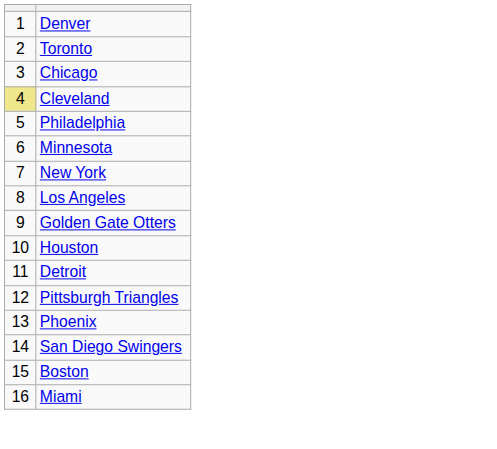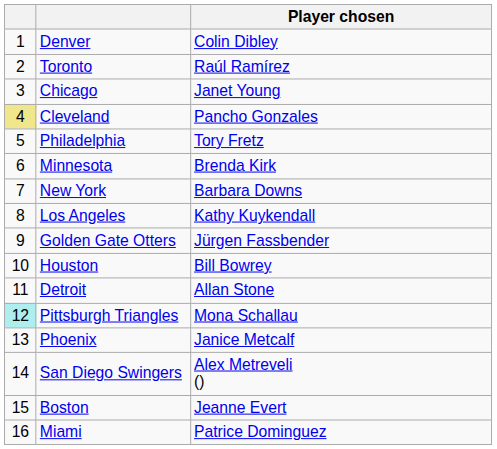+ column: Player chosen | Colin Dibley | Raúl Ramírez | Janet Young | Pancho Gonzales | Tory Fretz | Brenda Kirk | Barbara Downs | Kathy Kuykendall | Jürgen Fassbender | Bill Bowrey | Allan Stone | Mona Schallau | Janice Metcalf | Alex Metreveli () | Jeanne Evert | Patrice Dominguez
Pittsburgh Triangles | column 1: no background -> paleturquoise background
